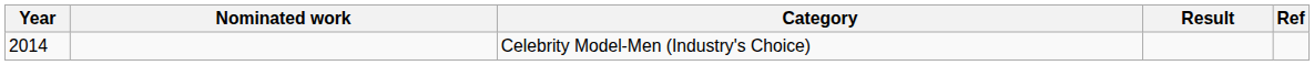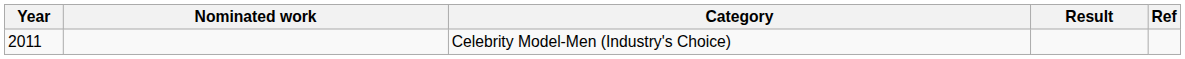Celebrity Model-Men (Industry's Choice) | Year: 2014 -> 2011
